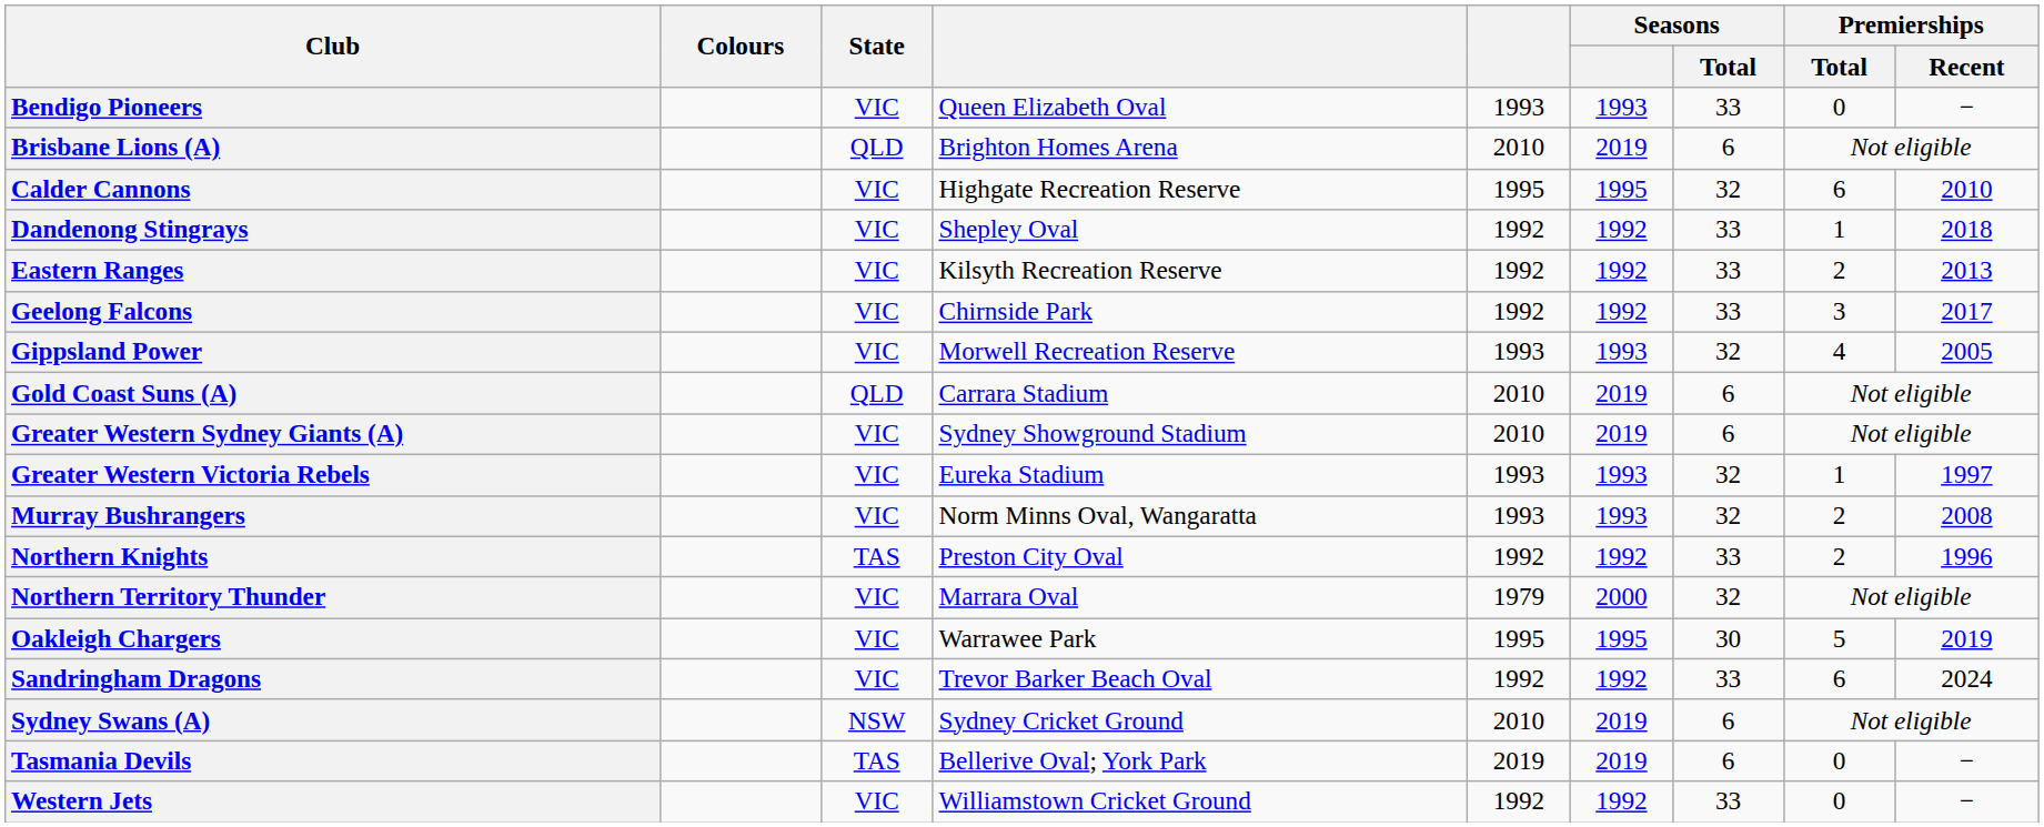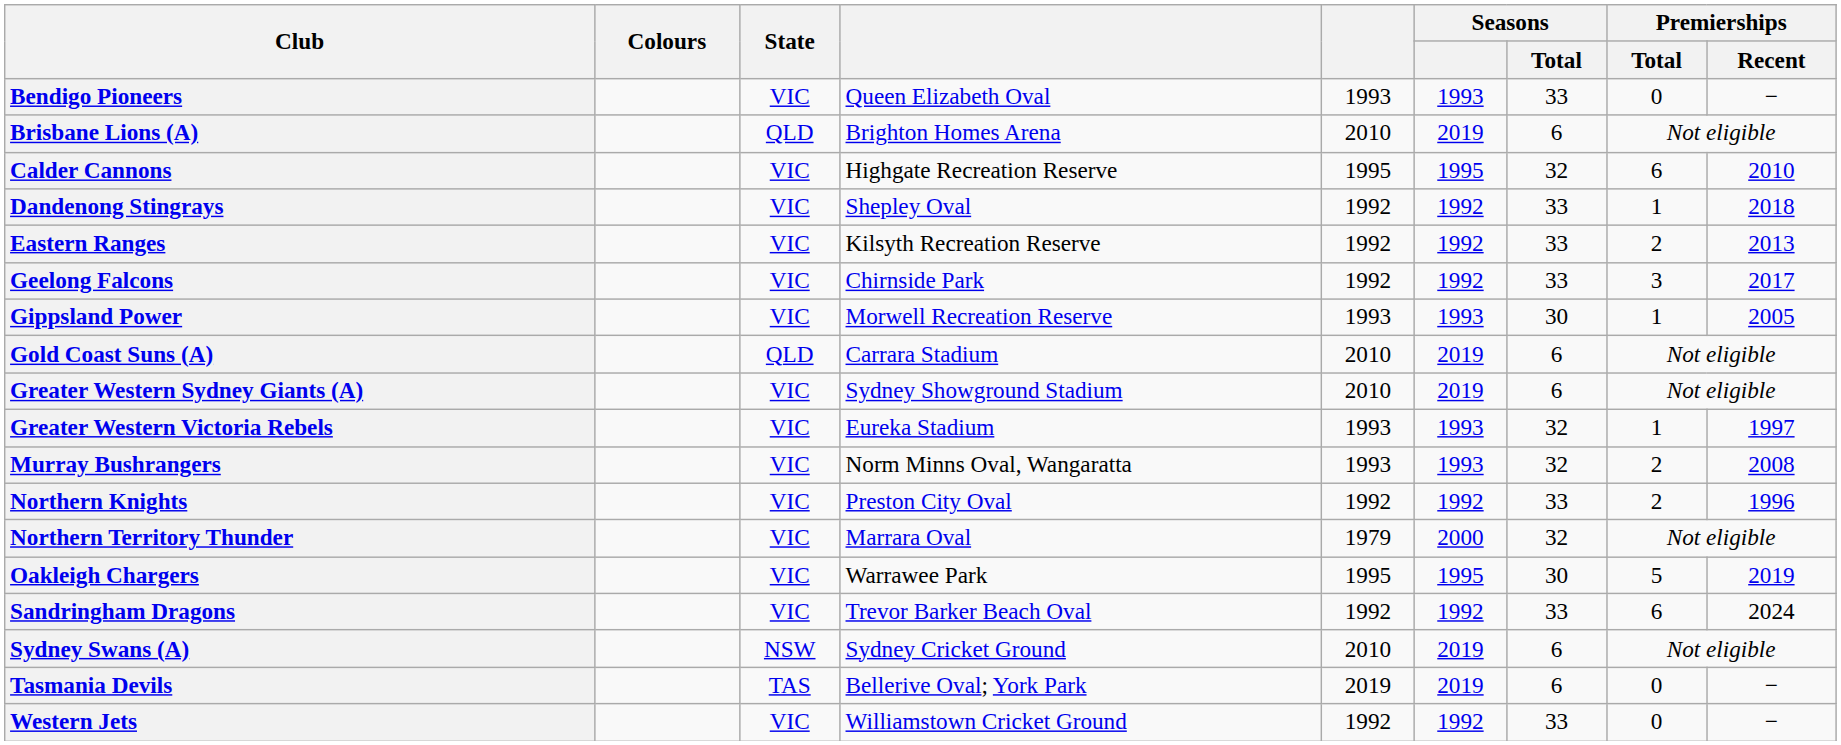Gippsland Power | Seasons / Total: 32 -> 30
Gippsland Power | Premierships / Total: 4 -> 1
Northern Knights | State: TAS -> VIC
